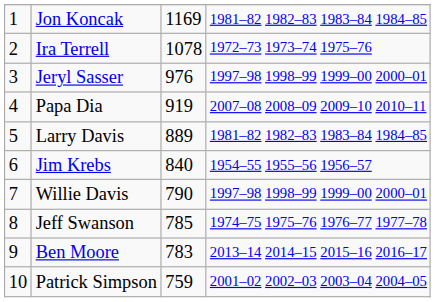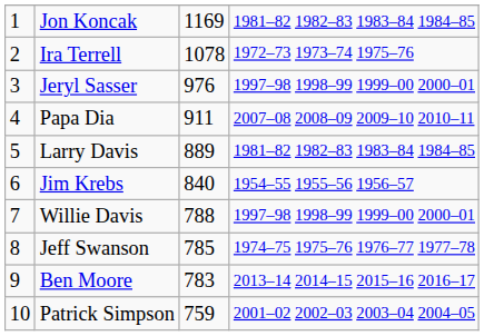Papa Dia | column 3: 919 -> 911
Willie Davis | column 3: 790 -> 788
